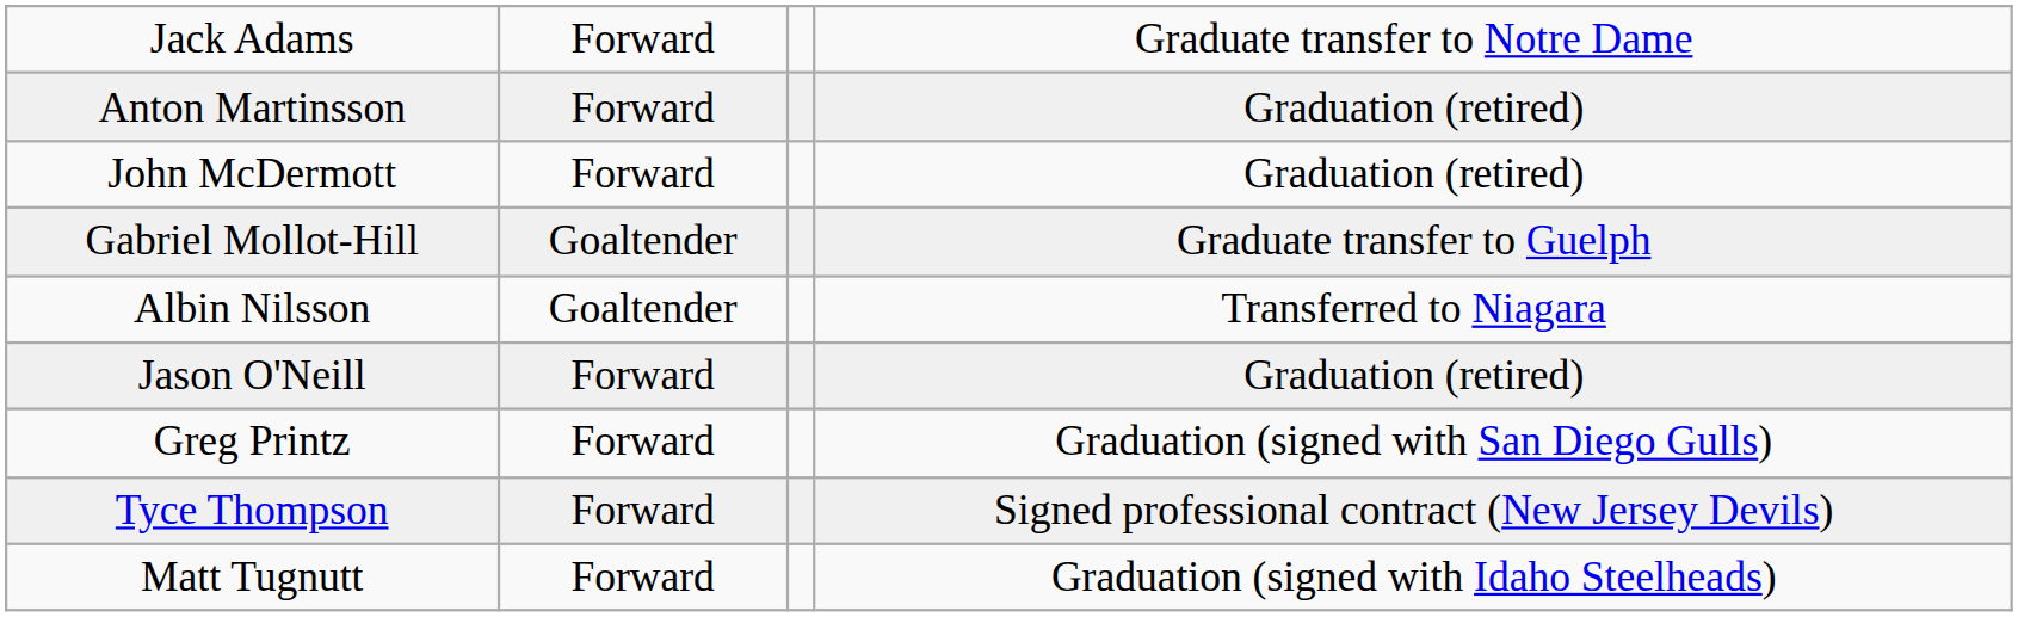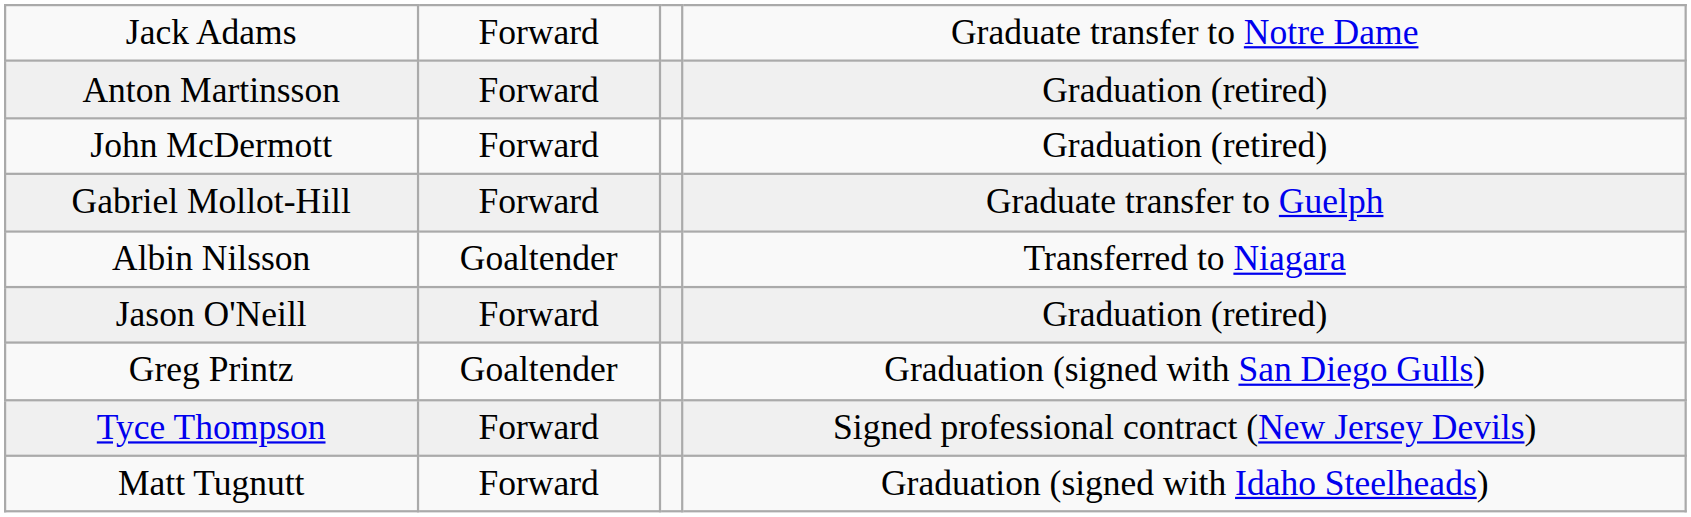Gabriel Mollot-Hill | column 2: Goaltender -> Forward
Greg Printz | column 2: Forward -> Goaltender
